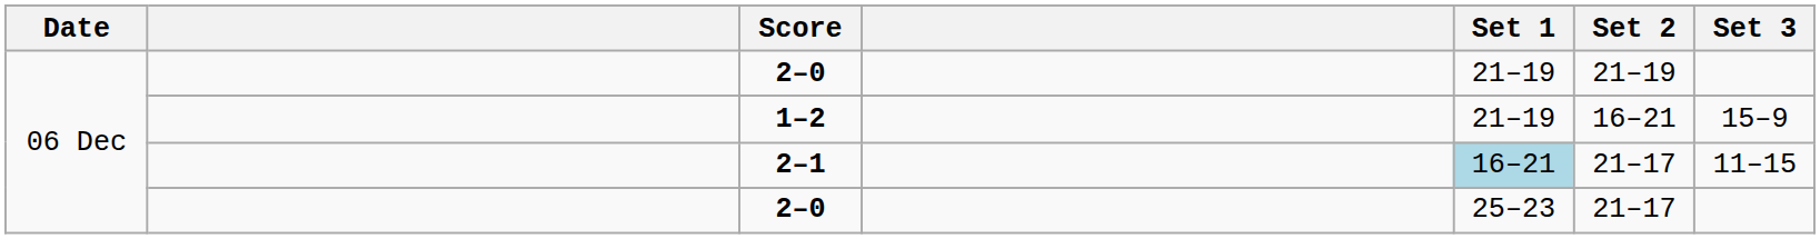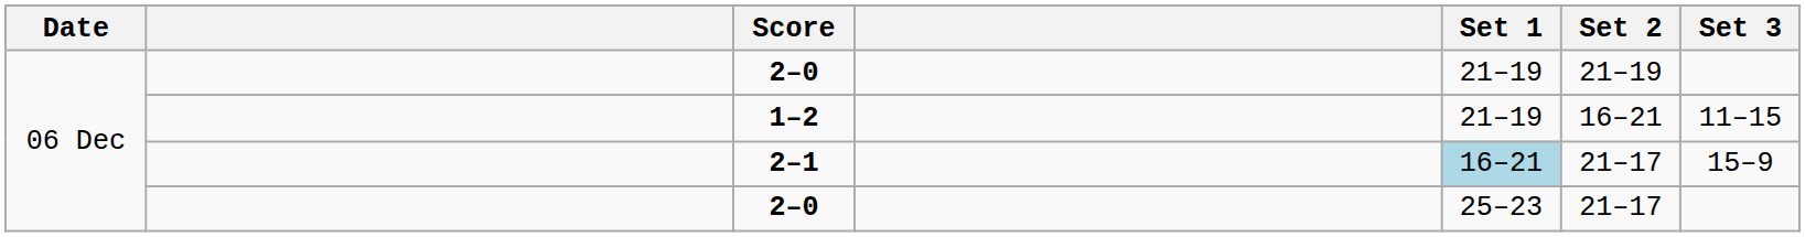1–2 | Set 3: 15–9 -> 11–15
2–1 | Set 3: 11–15 -> 15–9
